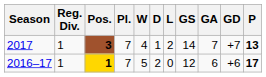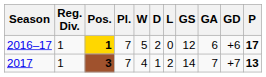rows swapped: 2016–17 <-> 2017
